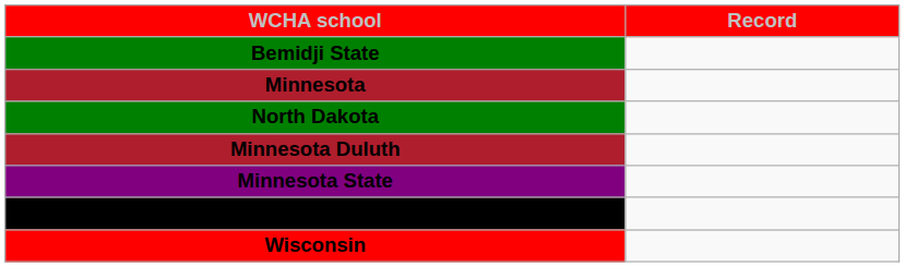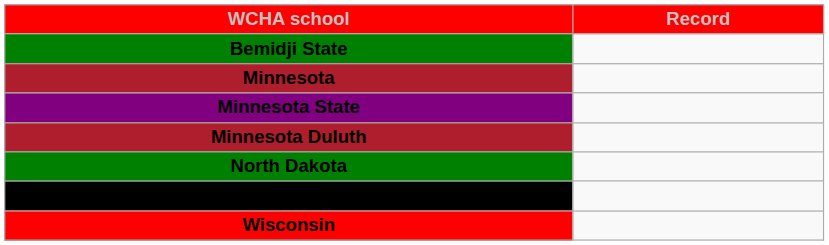rows swapped: Minnesota State <-> North Dakota
